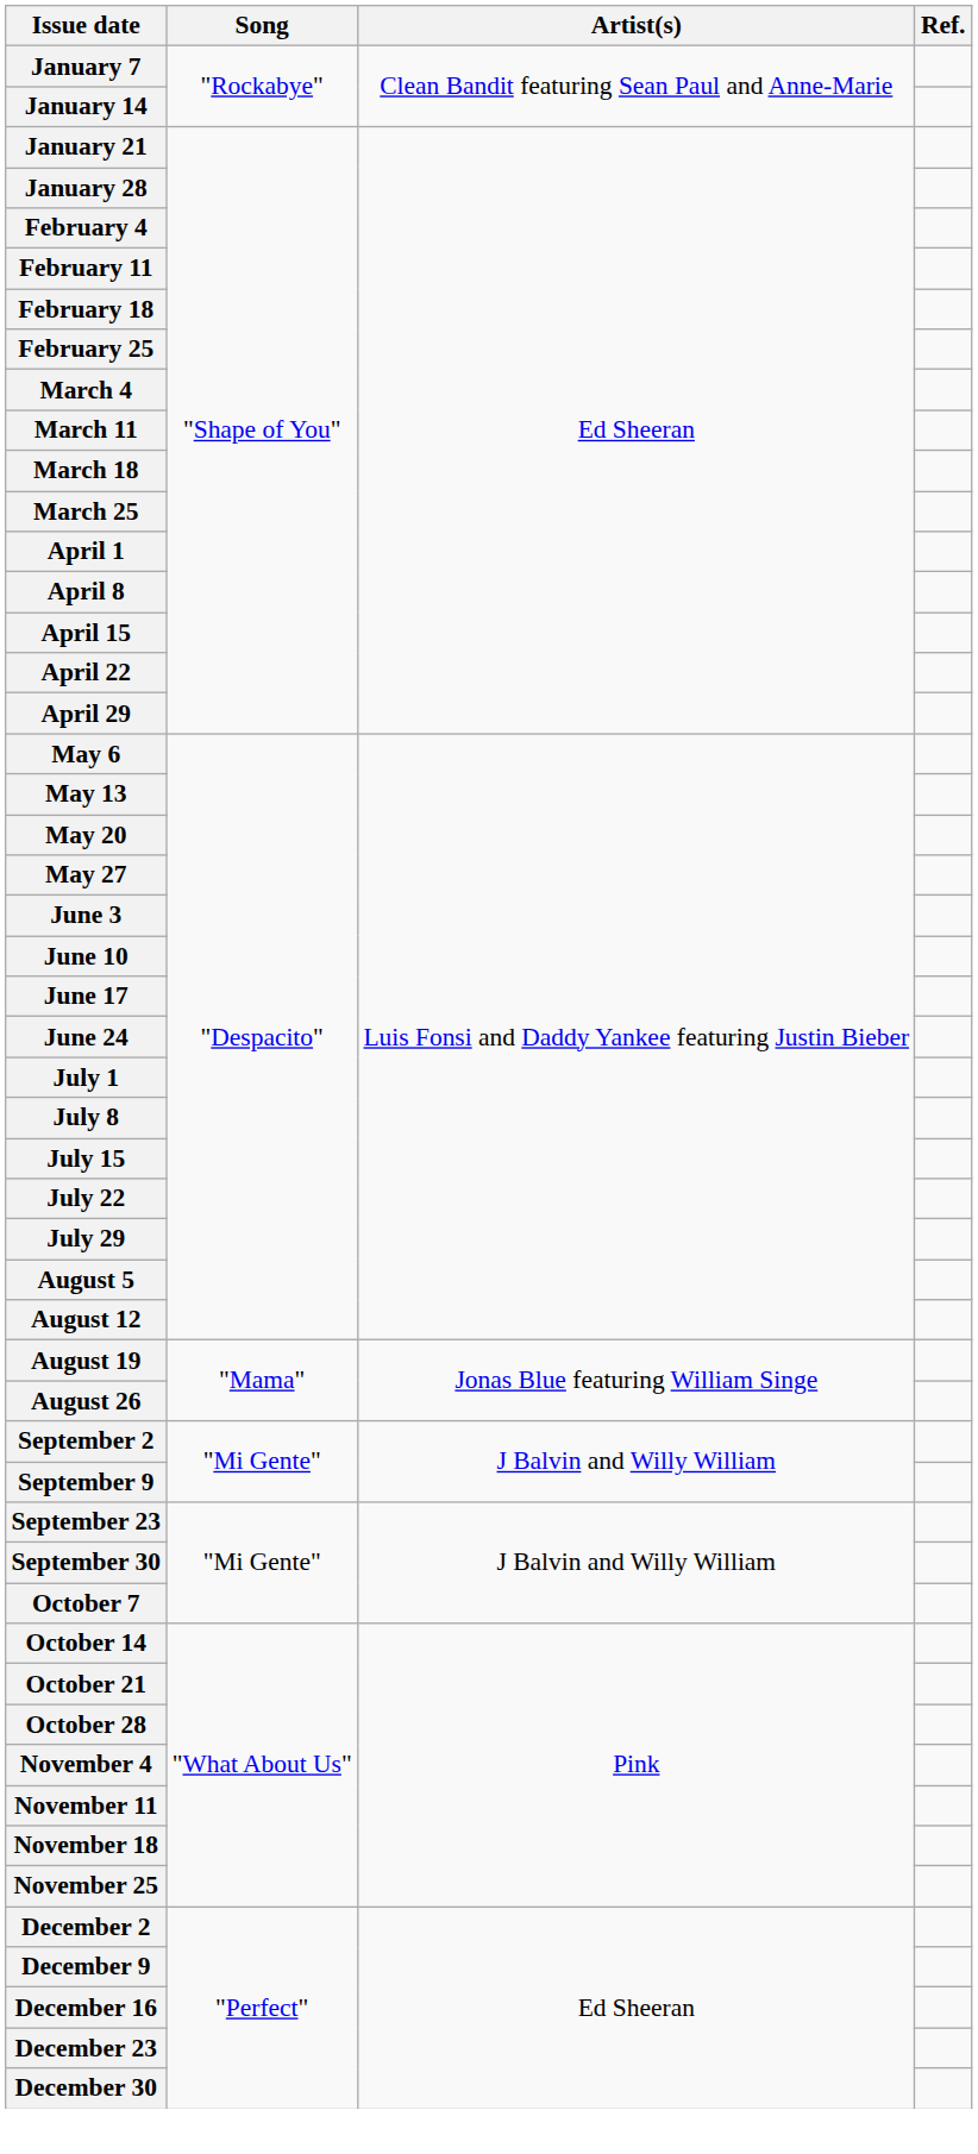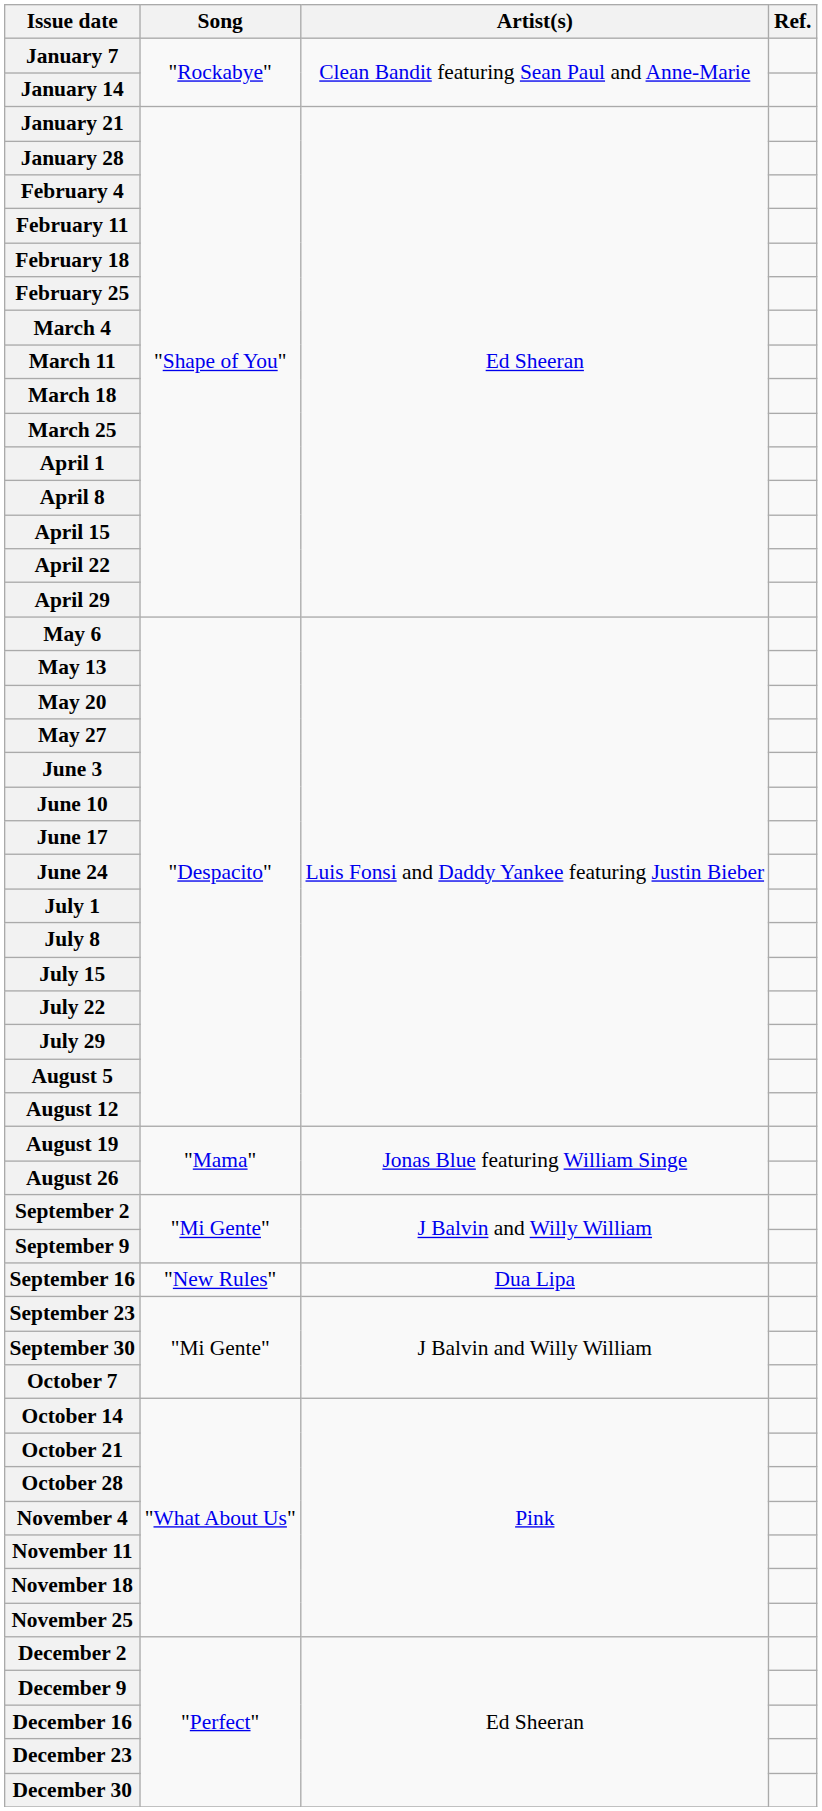+ row: September 16 | "New Rules" | Dua Lipa
